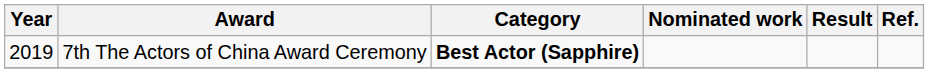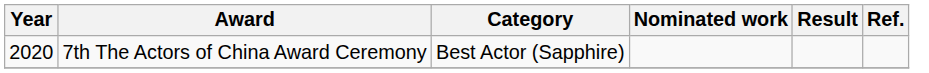7th The Actors of China Award Ceremony | Year: 2019 -> 2020
7th The Actors of China Award Ceremony | Category: bold -> normal
